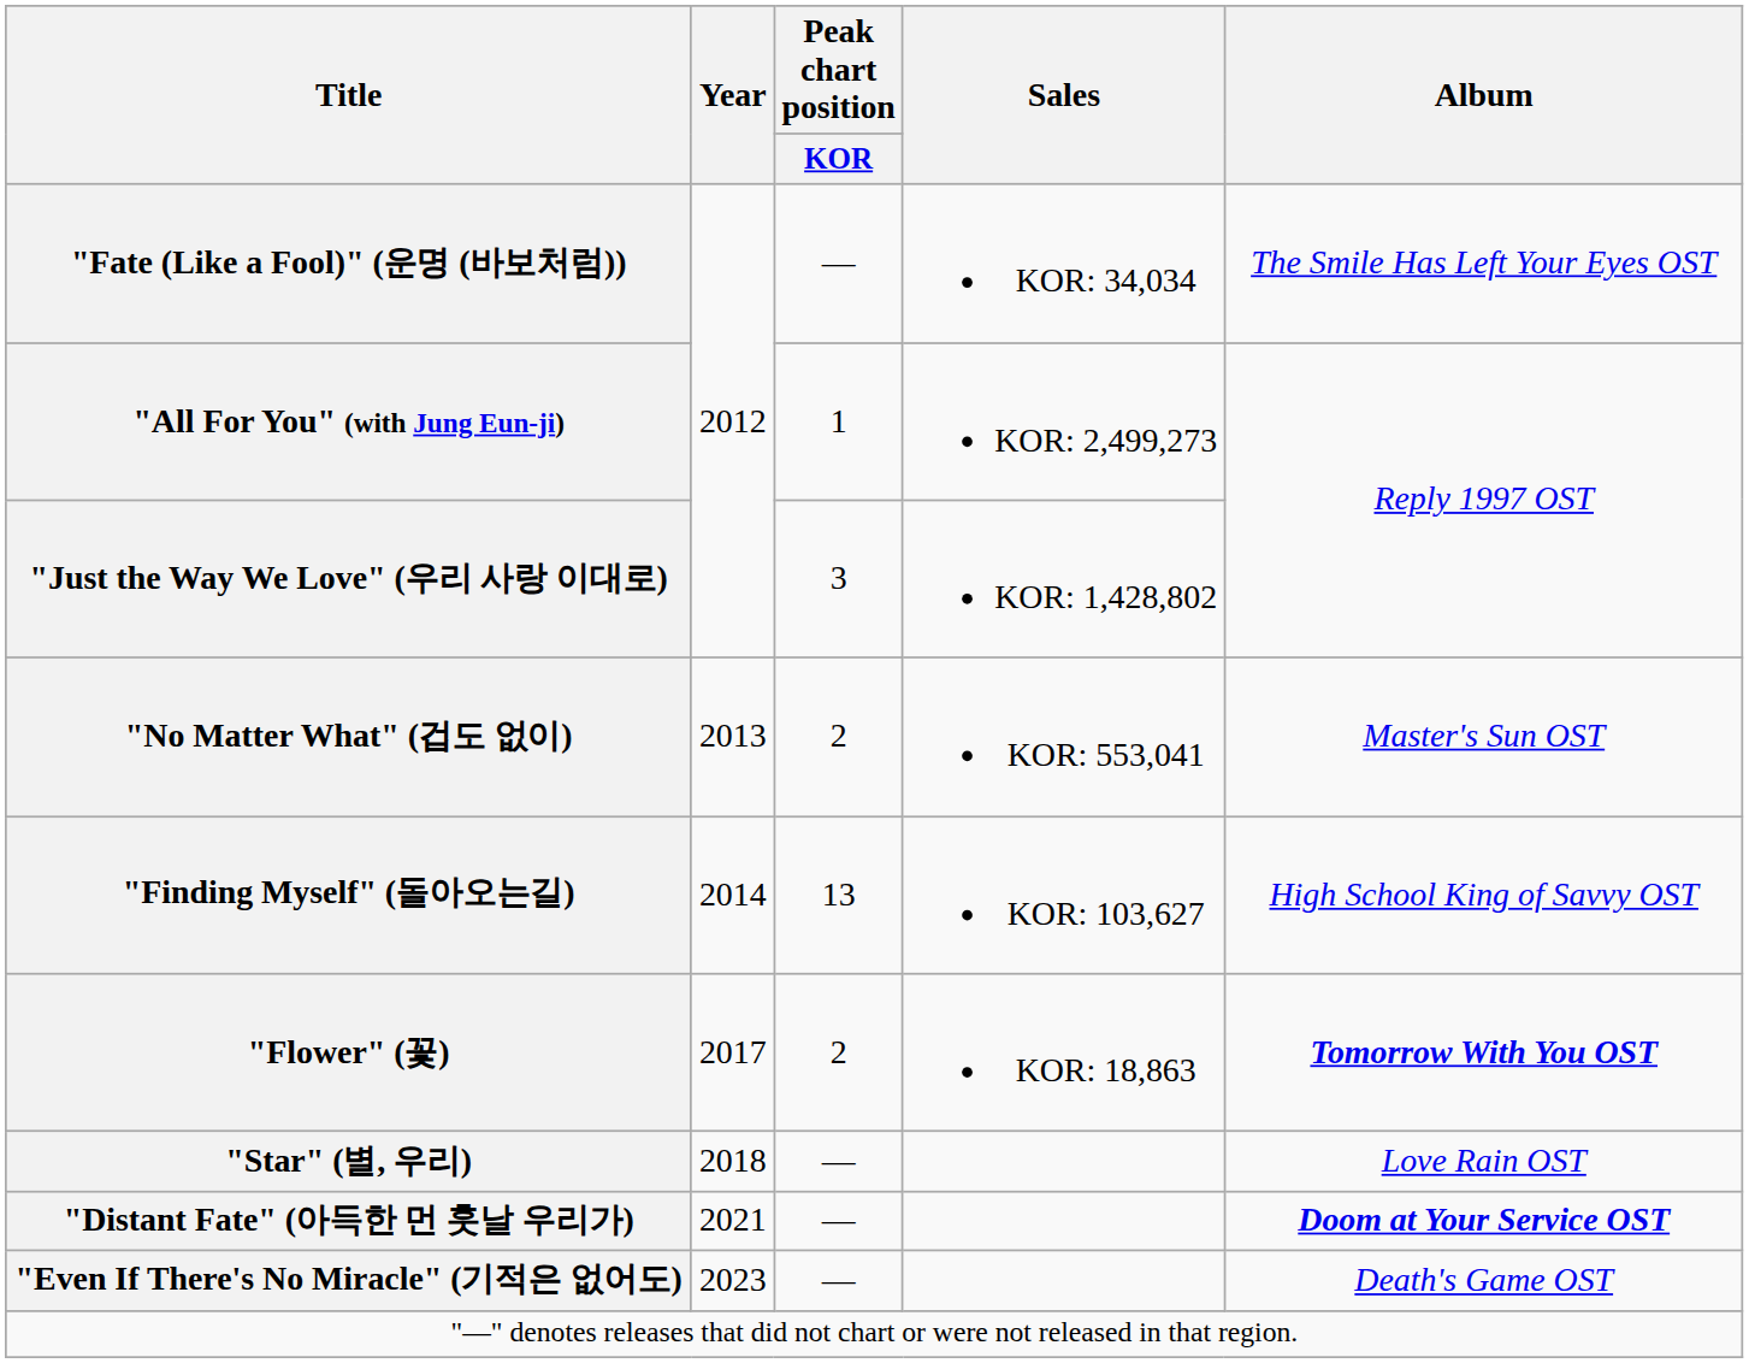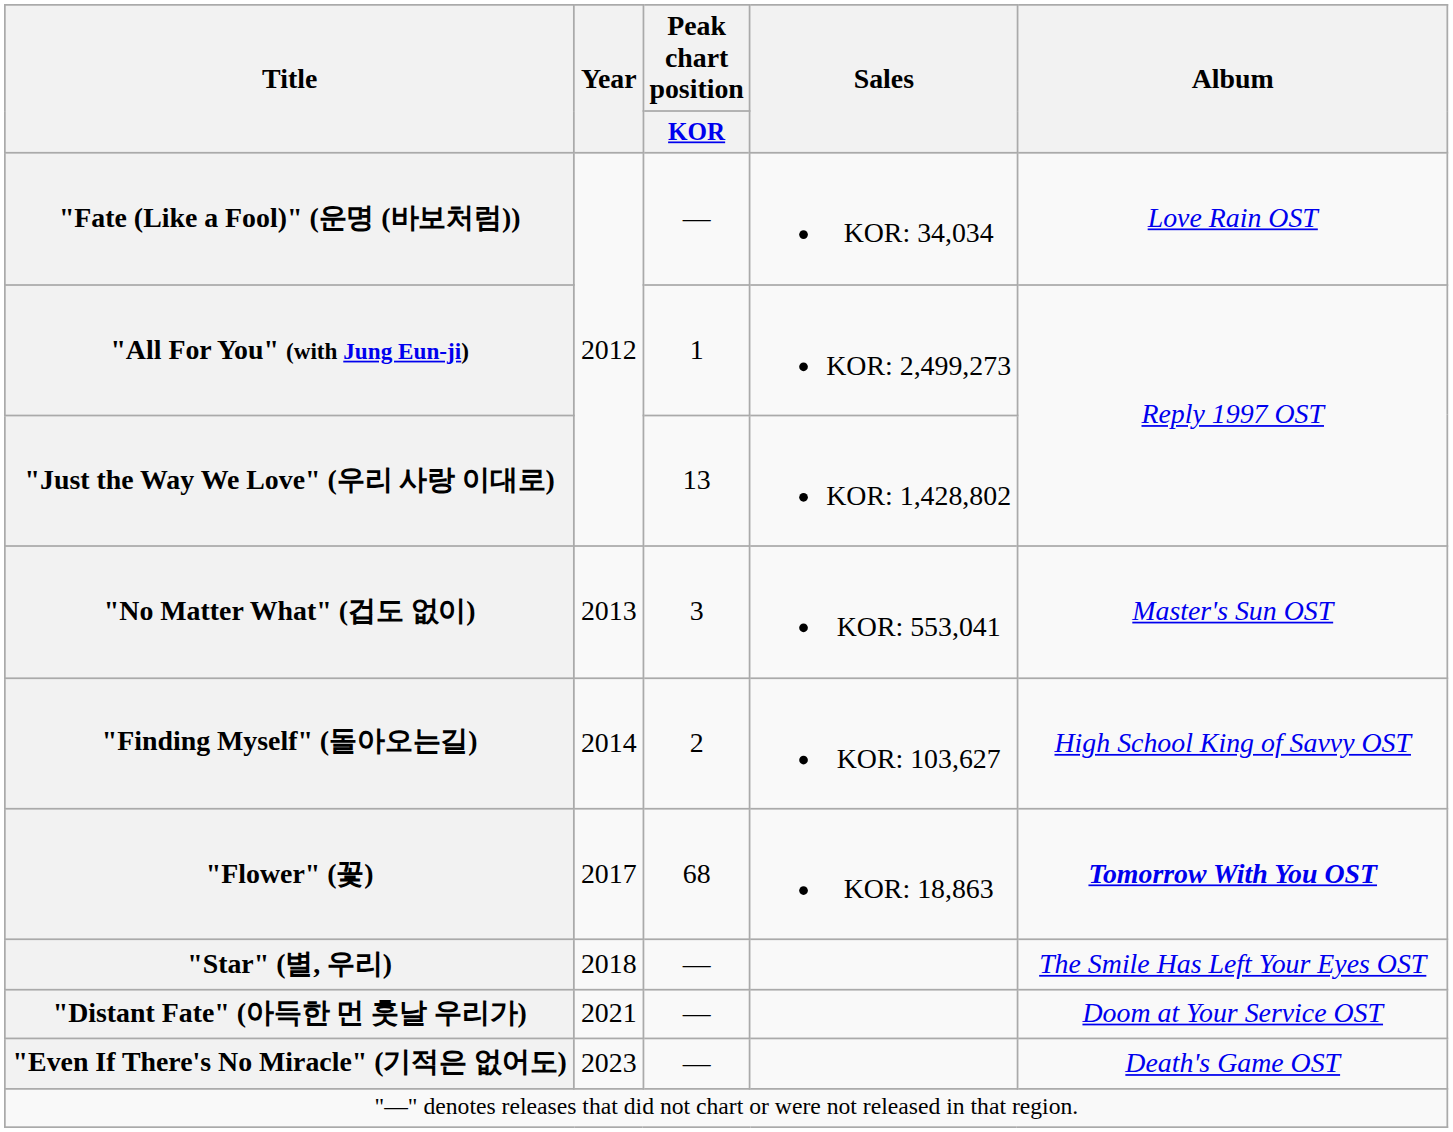"Fate (Like a Fool)" (운명 (바보처럼)) | Album: The Smile Has Left Your Eyes OST -> Love Rain OST
"Just the Way We Love" (우리 사랑 이대로) | Peak chart position / KOR: 3 -> 13
"No Matter What" (겁도 없이) | Peak chart position / KOR: 2 -> 3
"Finding Myself" (돌아오는길) | Peak chart position / KOR: 13 -> 2
"Flower" (꽃) | Peak chart position / KOR: 2 -> 68
"Star" (별, 우리) | Album: Love Rain OST -> The Smile Has Left Your Eyes OST
"Distant Fate" (아득한 먼 훗날 우리가) | Album: bold -> normal
